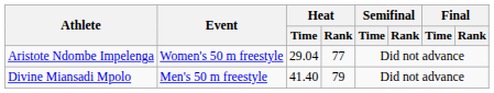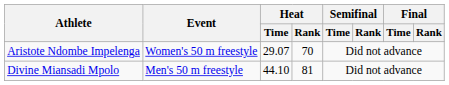Aristote Ndombe Impelenga | Heat / Time: 29.04 -> 29.07
Aristote Ndombe Impelenga | Heat / Rank: 77 -> 70
Divine Miansadi Mpolo | Heat / Time: 41.40 -> 44.10
Divine Miansadi Mpolo | Heat / Rank: 79 -> 81
